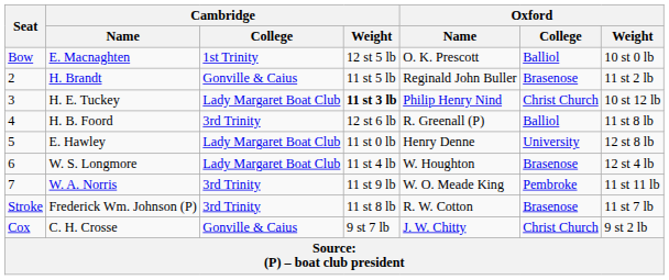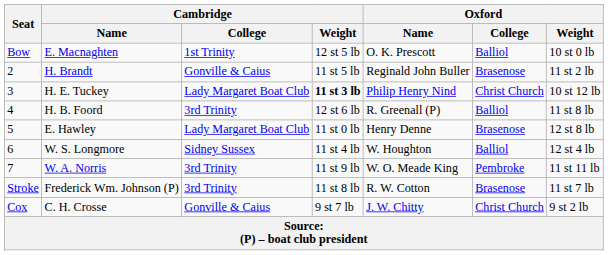E. Hawley | Oxford / College: University -> Brasenose
W. S. Longmore | Cambridge / College: Lady Margaret Boat Club -> Sidney Sussex
W. S. Longmore | Oxford / College: Brasenose -> Balliol
